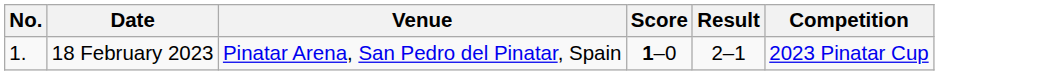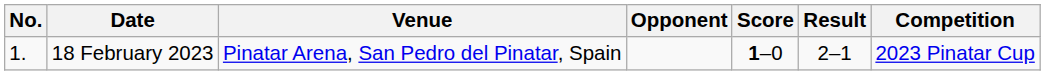+ column: Opponent
